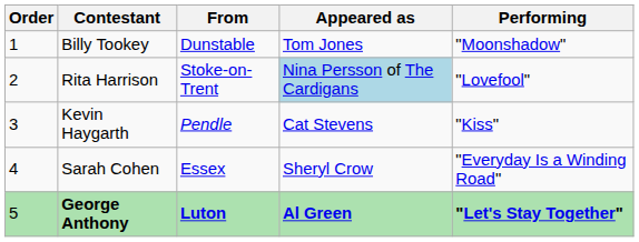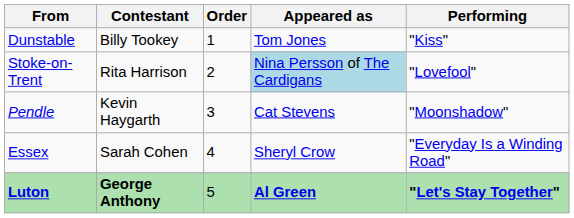columns swapped: Order <-> From
Billy Tookey | Performing: "Moonshadow" -> "Kiss"
Kevin Haygarth | Performing: "Kiss" -> "Moonshadow"
